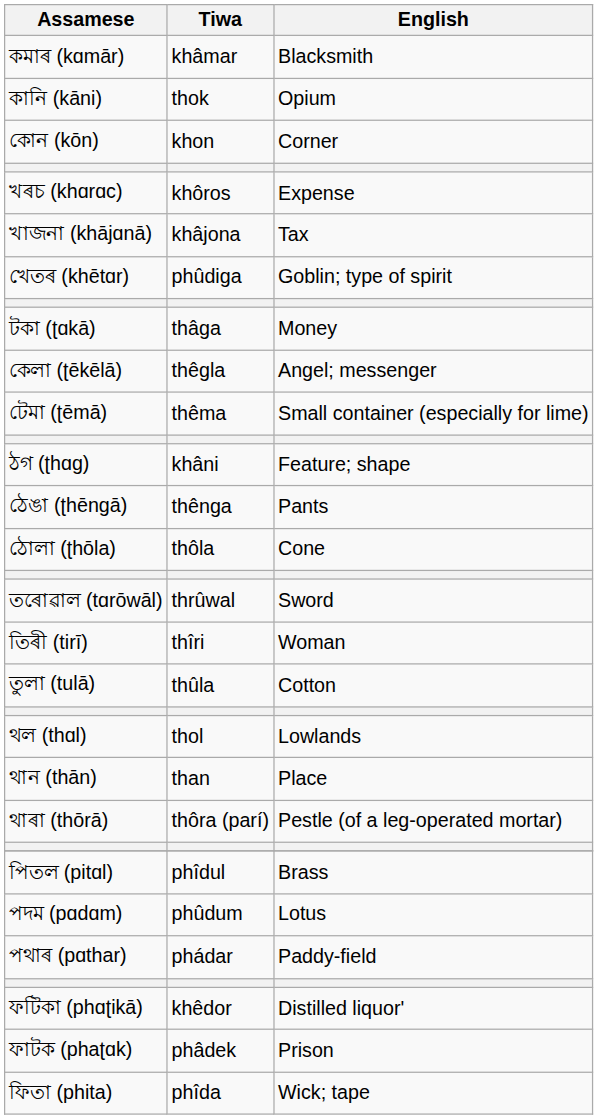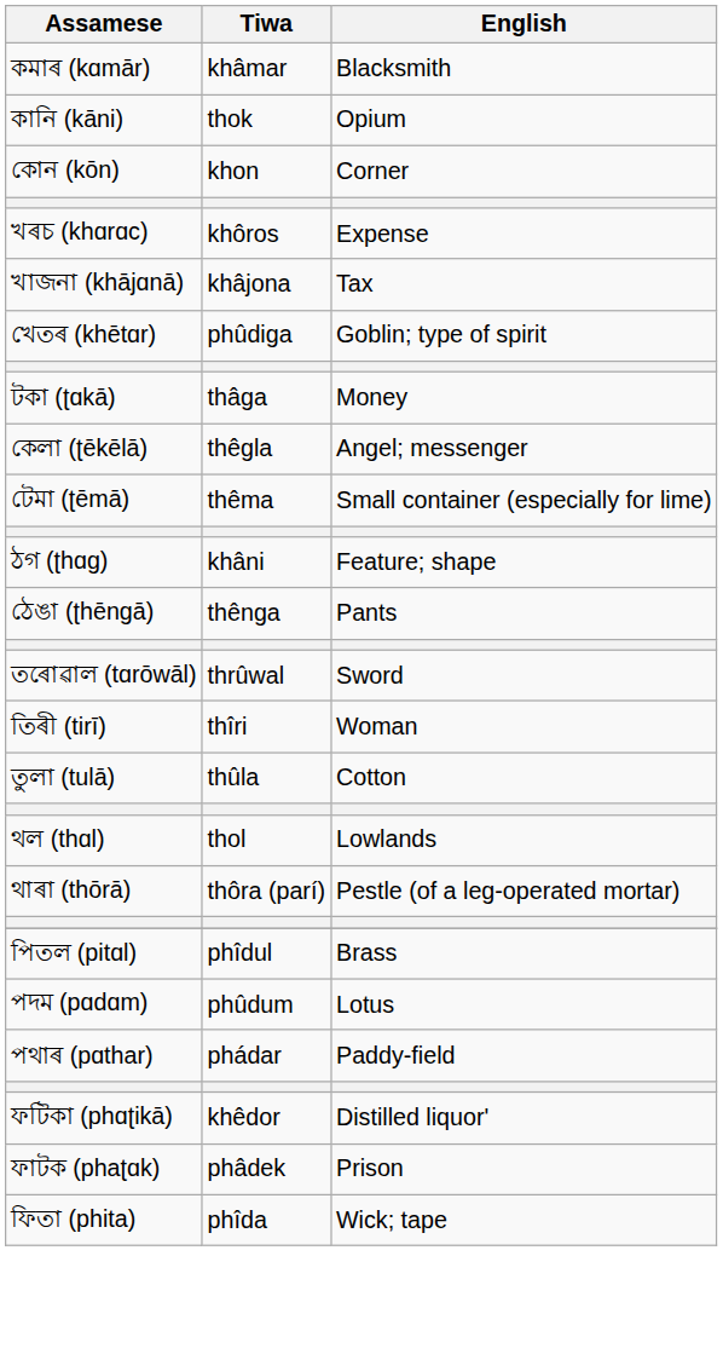- row: ঠোলা (ʈhōla) | thôla | Cone
- row: থান (thān) | than | Place
